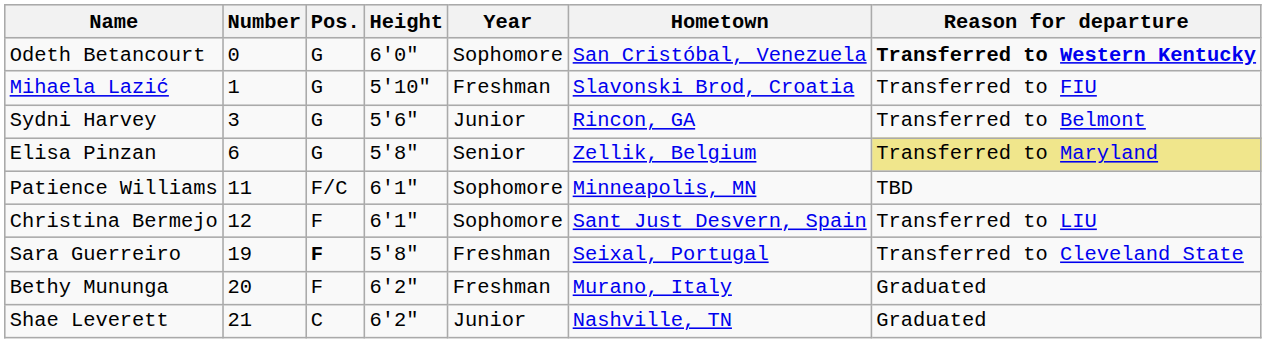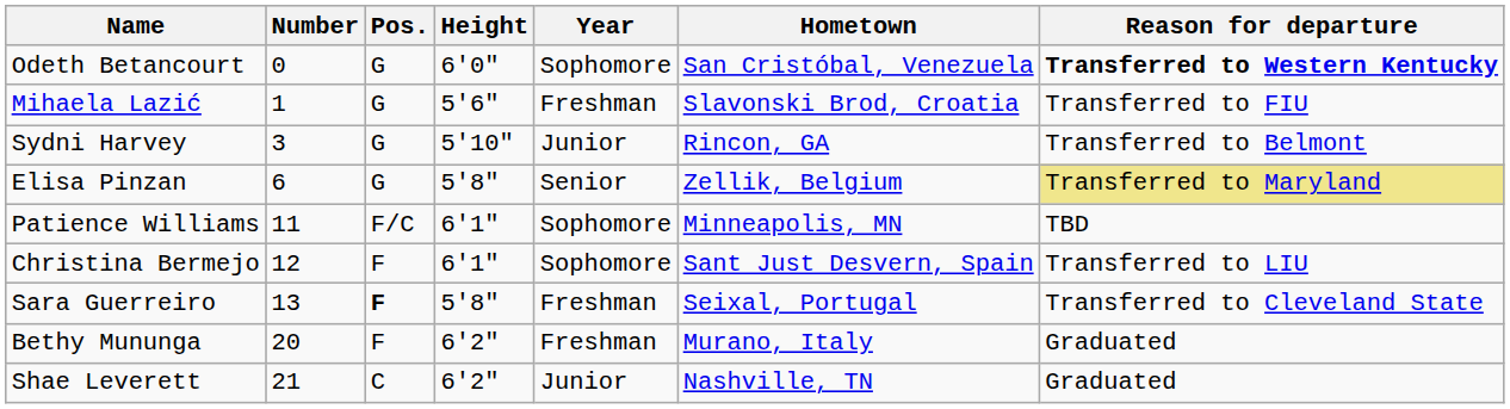Mihaela Lazić | Height: 5'10" -> 5'6"
Sydni Harvey | Height: 5'6" -> 5'10"
Sara Guerreiro | Number: 19 -> 13
